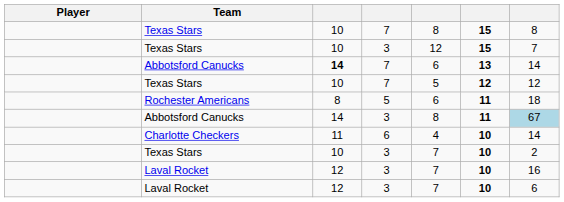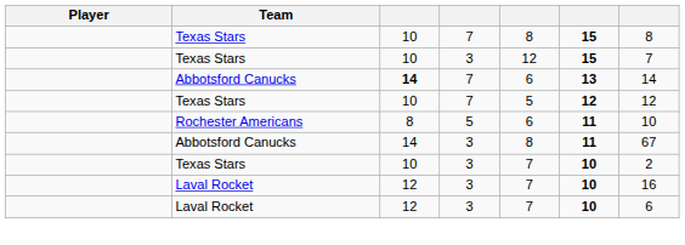Rochester Americans | column 7: 18 -> 10
Abbotsford Canucks / 3 | column 7: lightblue background -> no background
- row: Charlotte Checkers | 11 | 6 | 4 | 10 | 14
